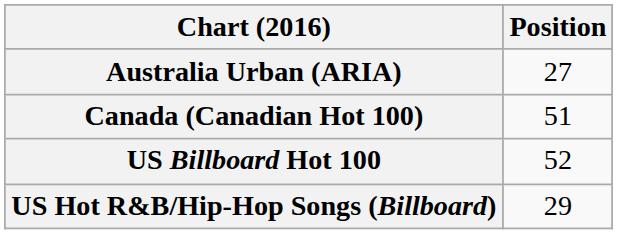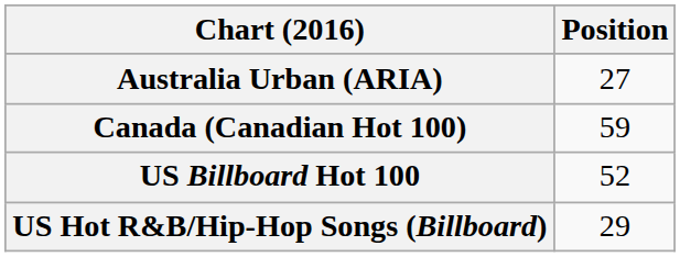Canada (Canadian Hot 100) | Position: 51 -> 59
